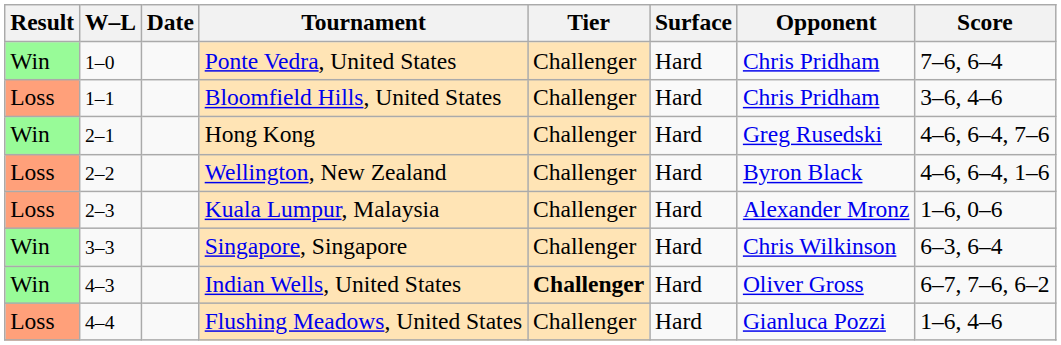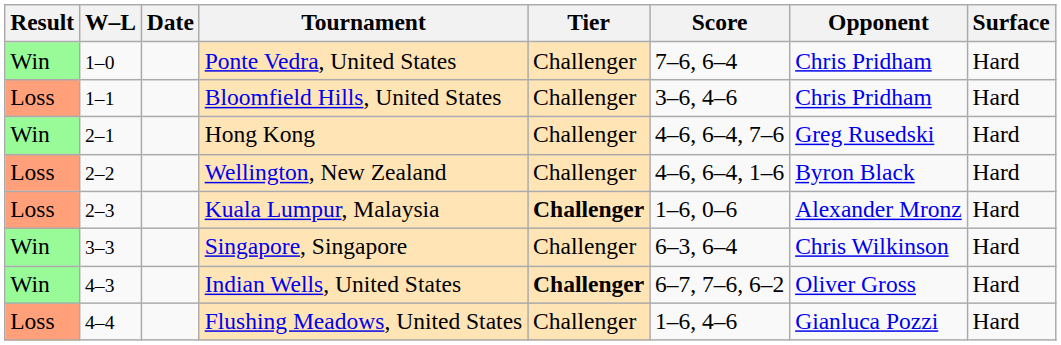columns swapped: Surface <-> Score
Kuala Lumpur, Malaysia | Tier: normal -> bold
